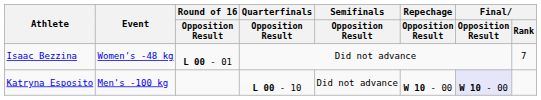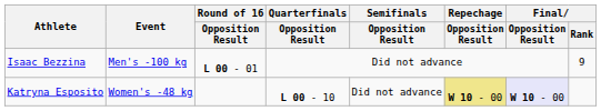Isaac Bezzina | Event: Women's -48 kg -> Men's -100 kg
Isaac Bezzina | Final / Rank: 7 -> 9
Katryna Esposito | Event: Men's -100 kg -> Women's -48 kg
Katryna Esposito | Repechage / Opposition Result: no background -> khaki background
